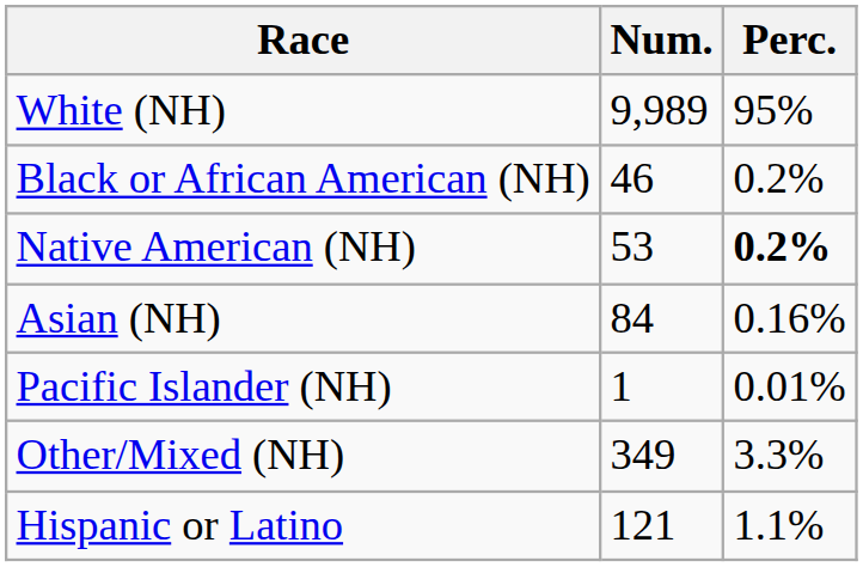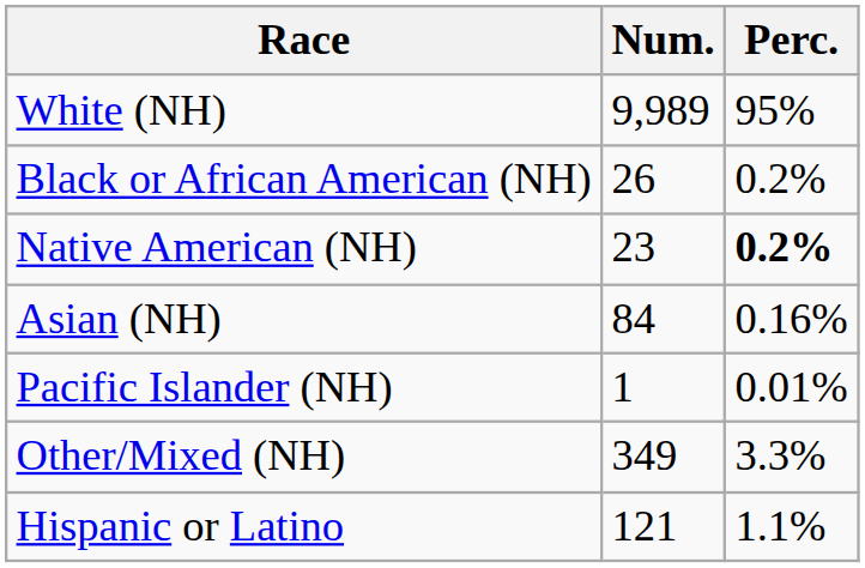Black or African American (NH) | Num.: 46 -> 26
Native American (NH) | Num.: 53 -> 23
